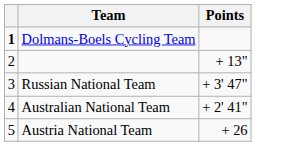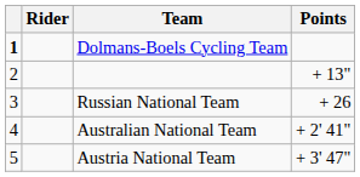+ column: Rider
Russian National Team | Points: + 3' 47" -> + 26
Austria National Team | Points: + 26 -> + 3' 47"
